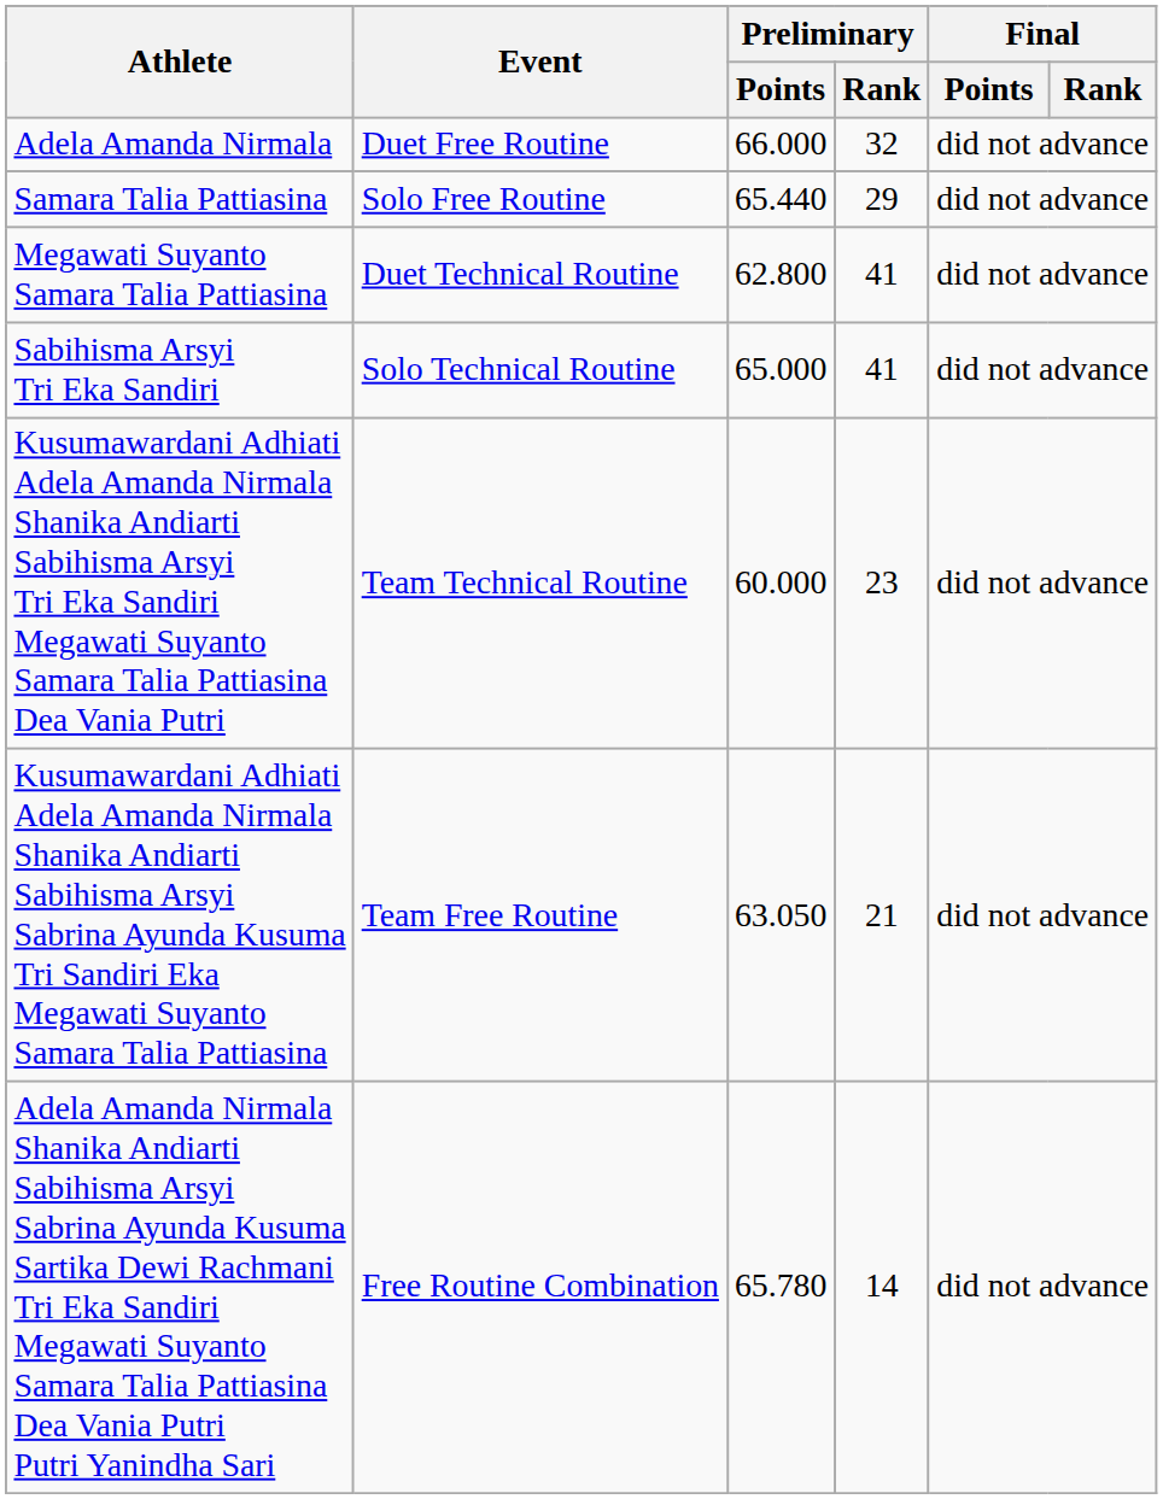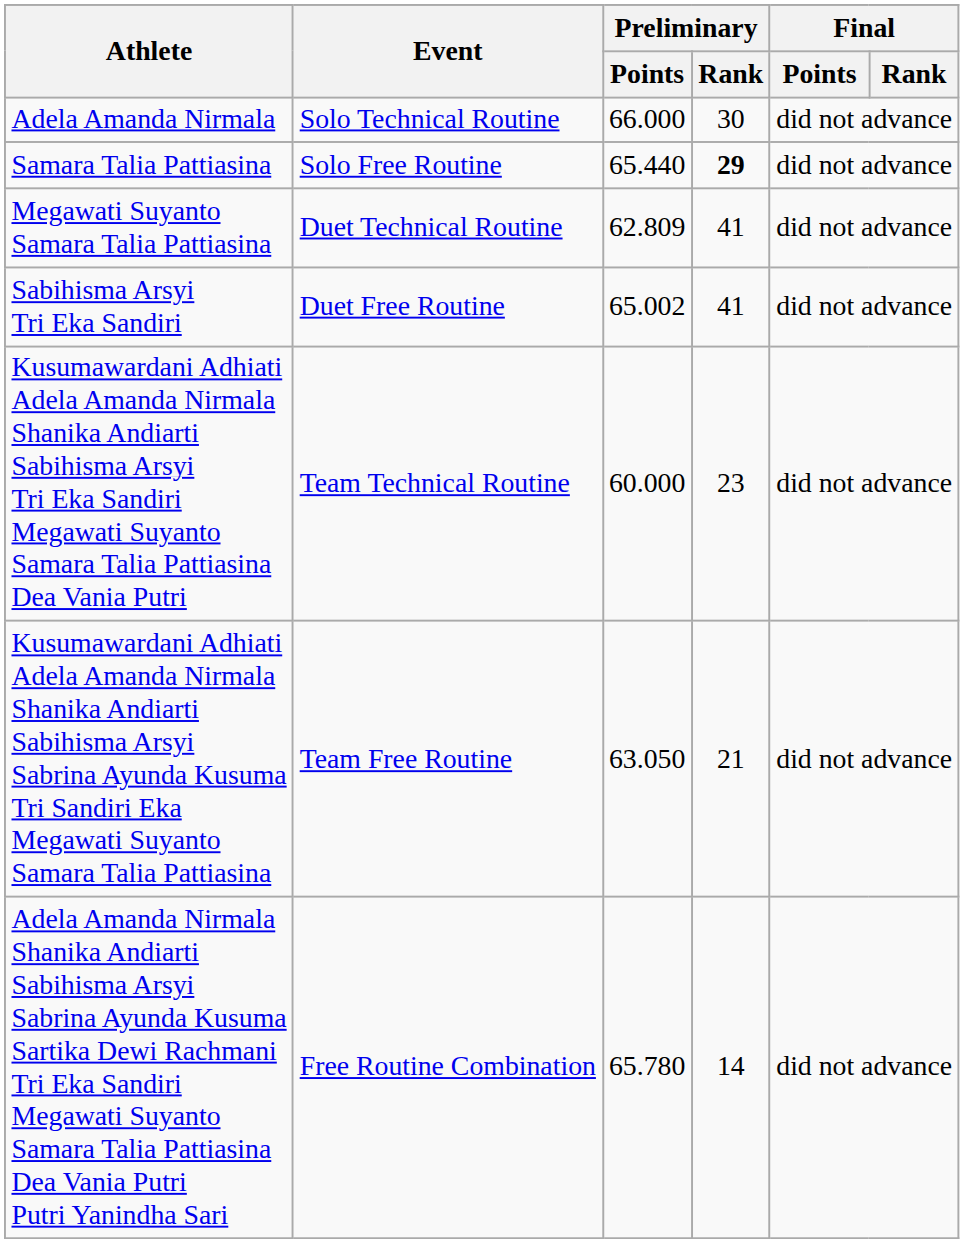Adela Amanda Nirmala | Event: Duet Free Routine -> Solo Technical Routine
Adela Amanda Nirmala | Preliminary / Rank: 32 -> 30
Samara Talia Pattiasina | Preliminary / Rank: normal -> bold
Megawati Suyanto Samara Talia Pattiasina | Preliminary / Points: 62.800 -> 62.809
Sabihisma Arsyi Tri Eka Sandiri | Event: Solo Technical Routine -> Duet Free Routine
Sabihisma Arsyi Tri Eka Sandiri | Preliminary / Points: 65.000 -> 65.002
